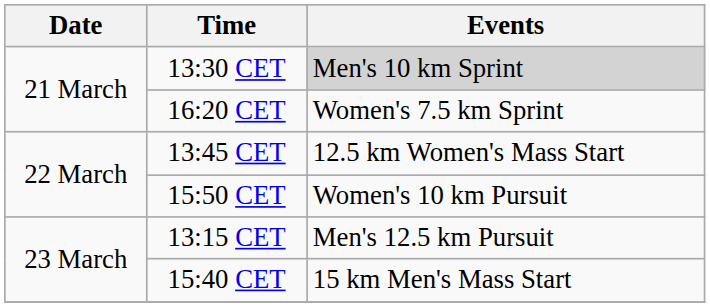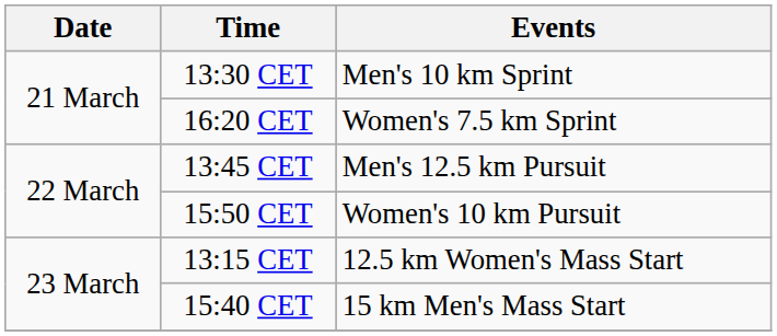13:30 CET | Events: lightgrey background -> no background
13:45 CET | Events: 12.5 km Women's Mass Start -> Men's 12.5 km Pursuit
13:15 CET | Events: Men's 12.5 km Pursuit -> 12.5 km Women's Mass Start
